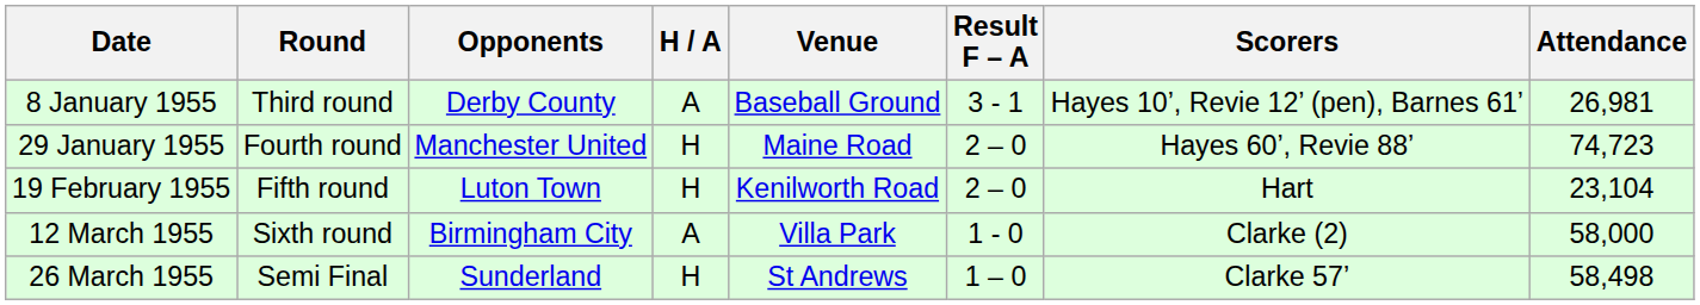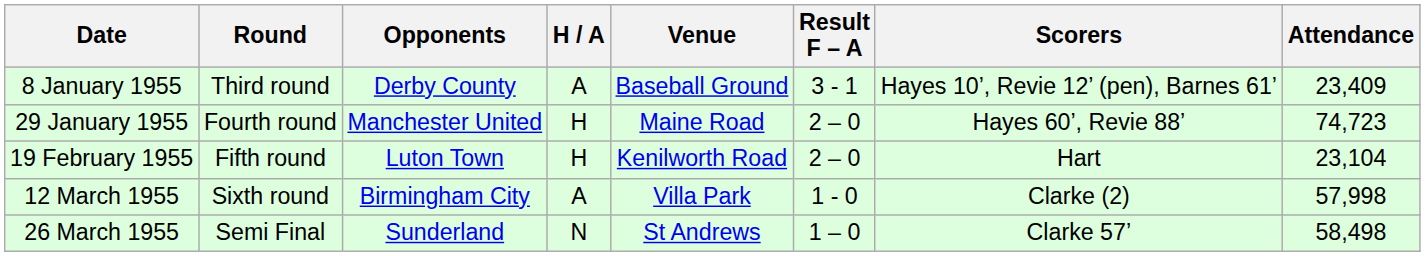8 January 1955 | Attendance: 26,981 -> 23,409
12 March 1955 | Attendance: 58,000 -> 57,998
26 March 1955 | H / A: H -> N
